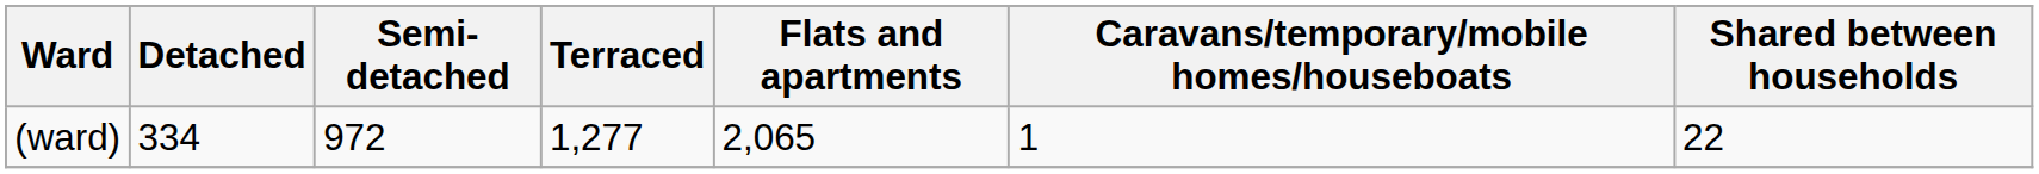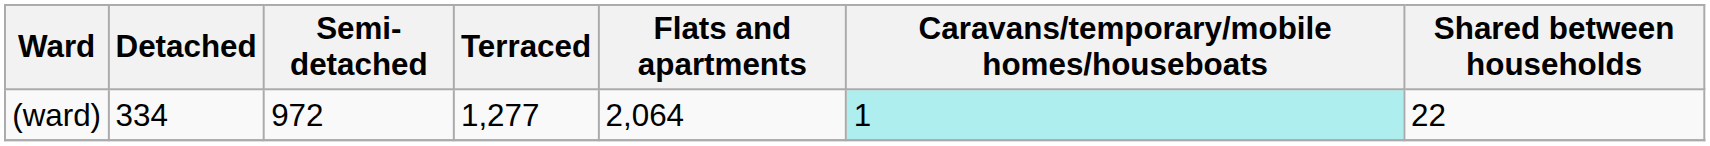(ward) | Flats and apartments: 2,065 -> 2,064
(ward) | Caravans/temporary/mobile homes/houseboats: no background -> paleturquoise background
